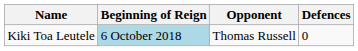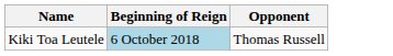- column: Defences | 0
